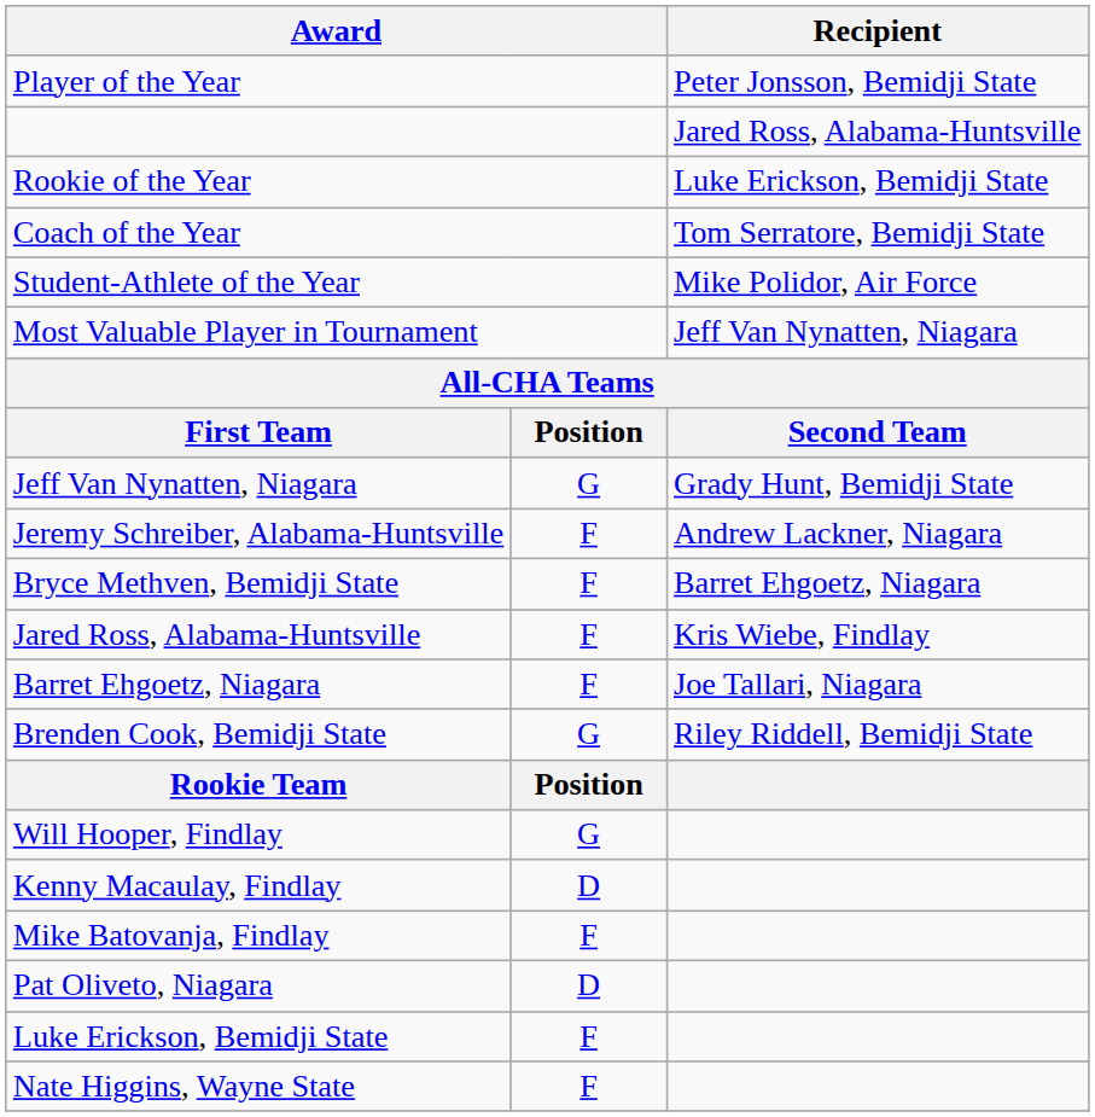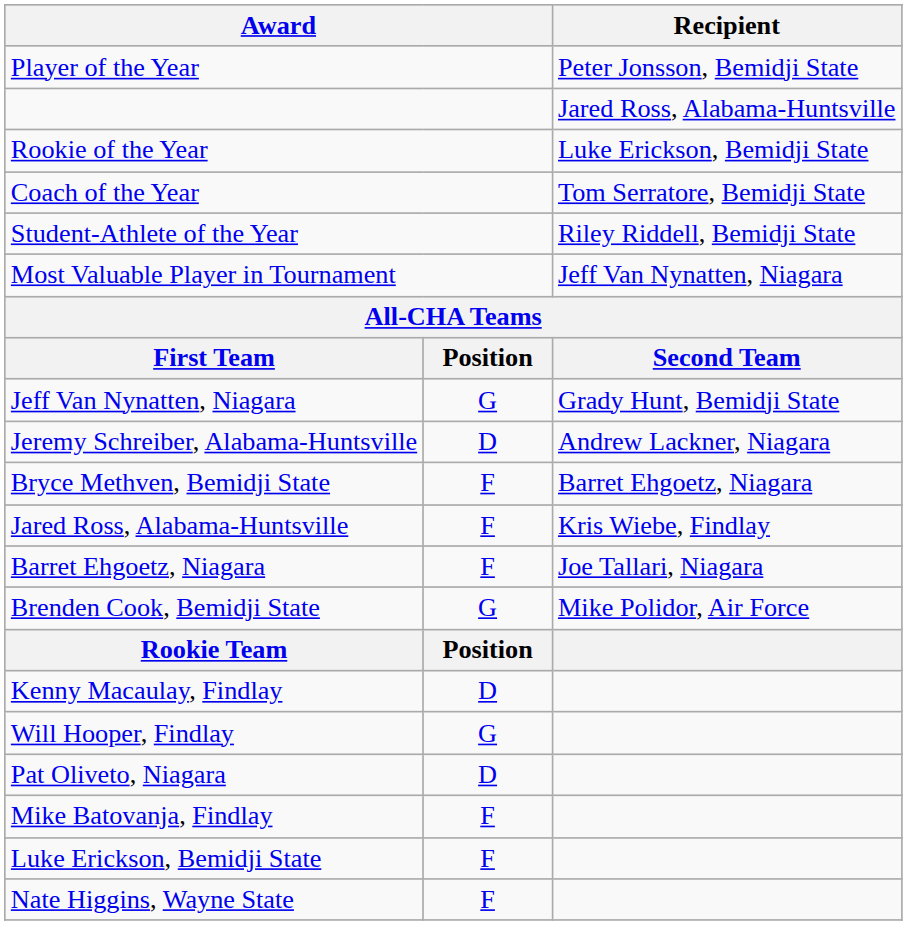Student-Athlete of the Year | Recipient: Mike Polidor, Air Force -> Riley Riddell, Bemidji State
Jeremy Schreiber, Alabama-Huntsville | column 2: F -> D
Brenden Cook, Bemidji State | Recipient: Riley Riddell, Bemidji State -> Mike Polidor, Air Force
rows swapped: Will Hooper, Findlay <-> Kenny Macaulay, Findlay
rows swapped: Pat Oliveto, Niagara <-> Mike Batovanja, Findlay
